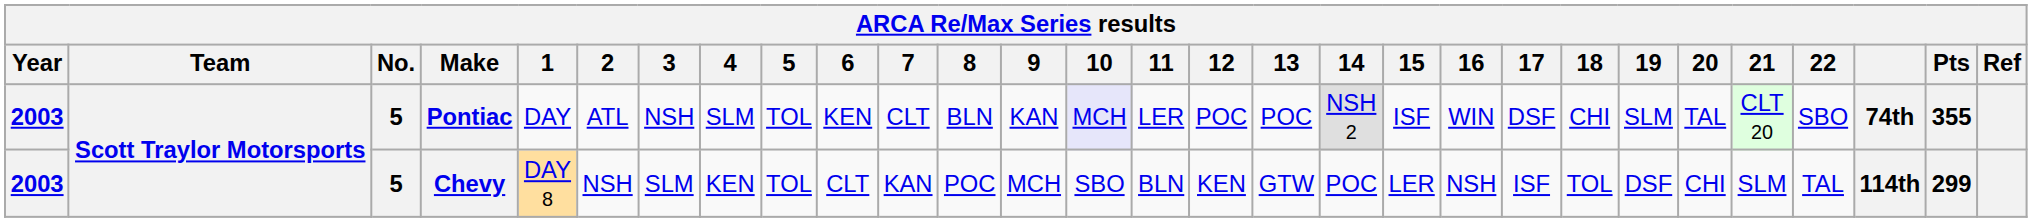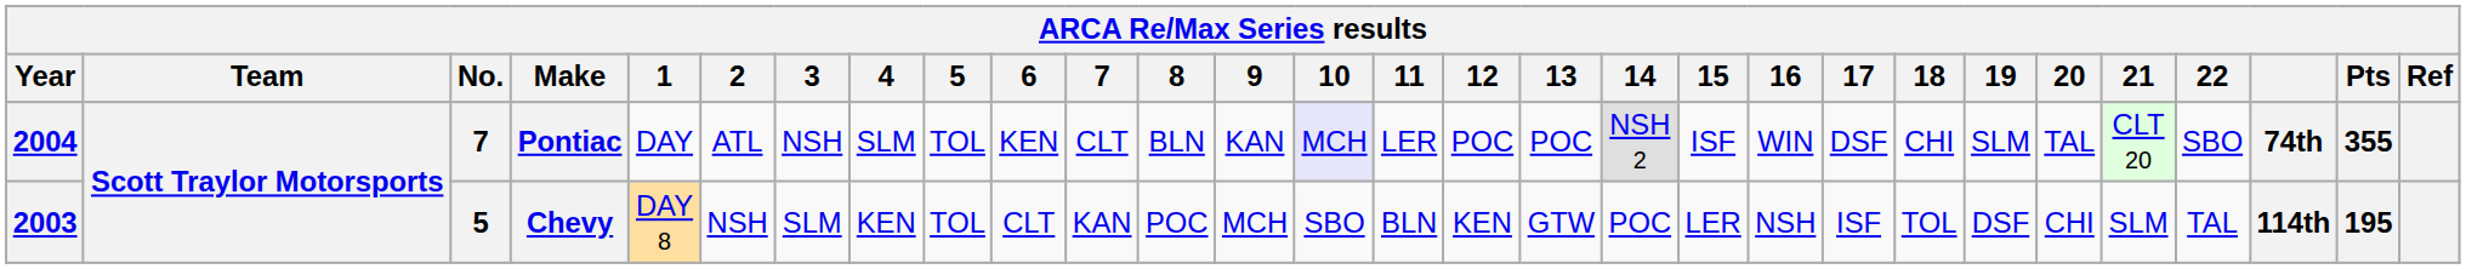Pontiac | Year: 2003 -> 2004
Pontiac | No.: 5 -> 7
Chevy | Pts: 299 -> 195
